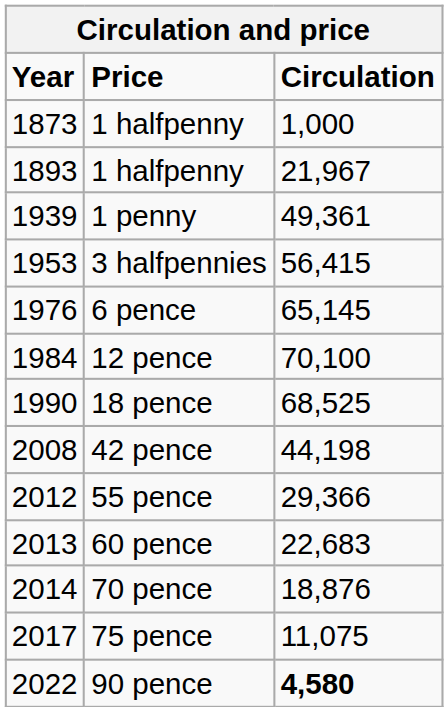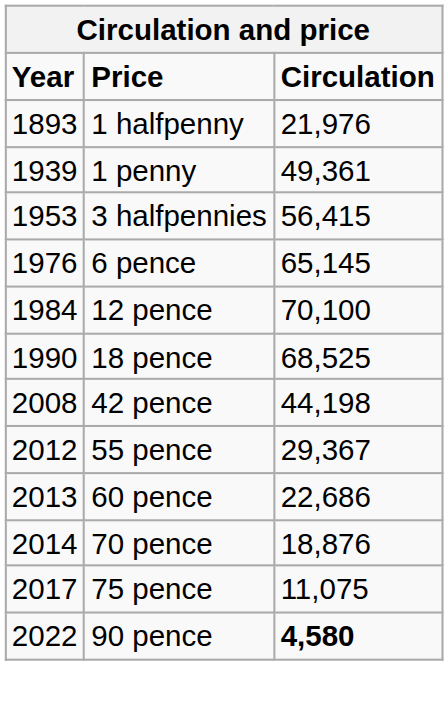- row: 1873 | 1 halfpenny | 1,000
1893 / 1 halfpenny | Circulation: 21,967 -> 21,976
55 pence | Circulation: 29,366 -> 29,367
60 pence | Circulation: 22,683 -> 22,686
